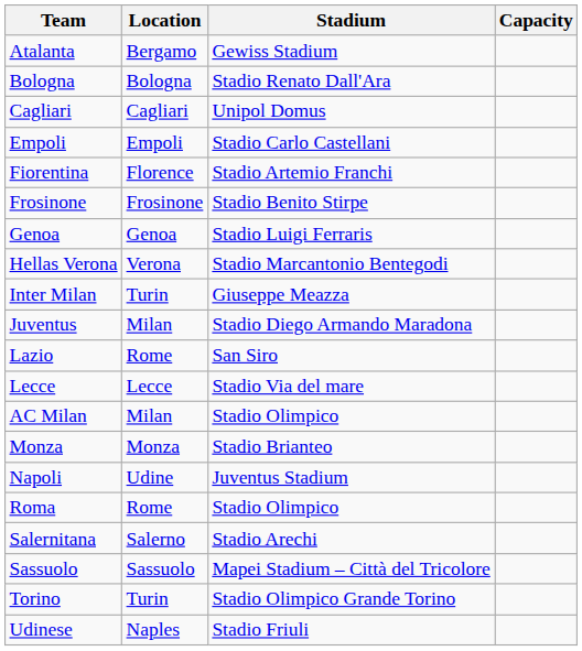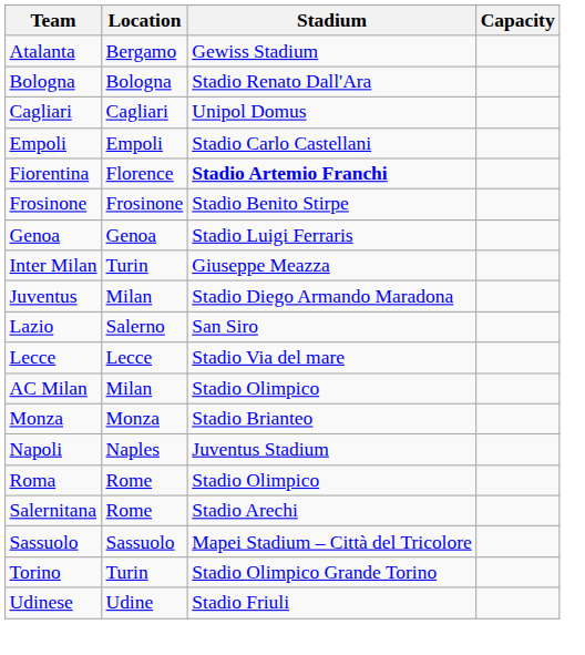Fiorentina | Stadium: normal -> bold
- row: Hellas Verona | Verona | Stadio Marcantonio Bentegodi
Lazio | Location: Rome -> Salerno
Napoli | Location: Udine -> Naples
Salernitana | Location: Salerno -> Rome
Udinese | Location: Naples -> Udine
